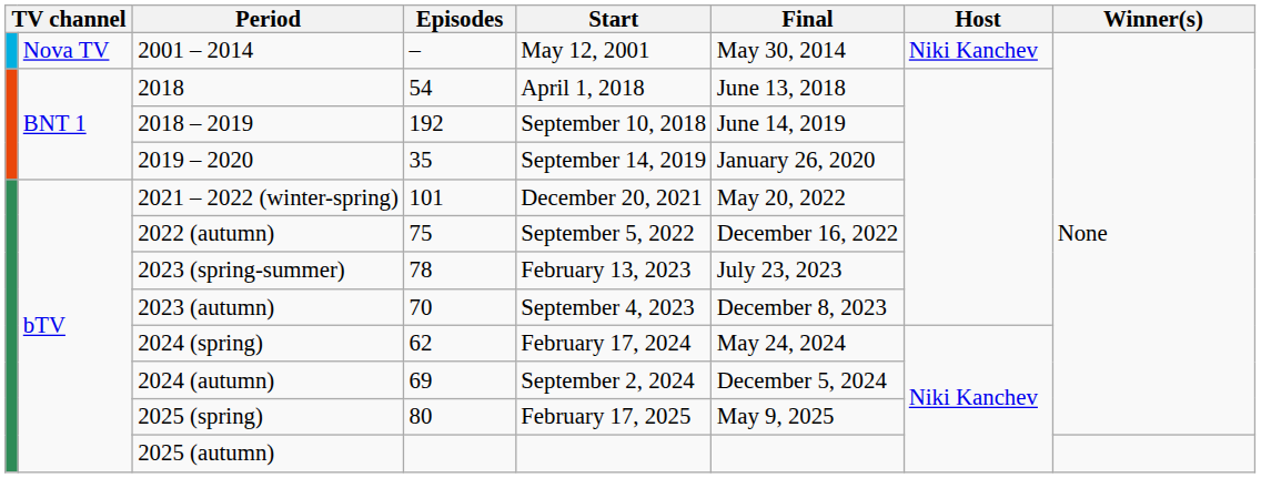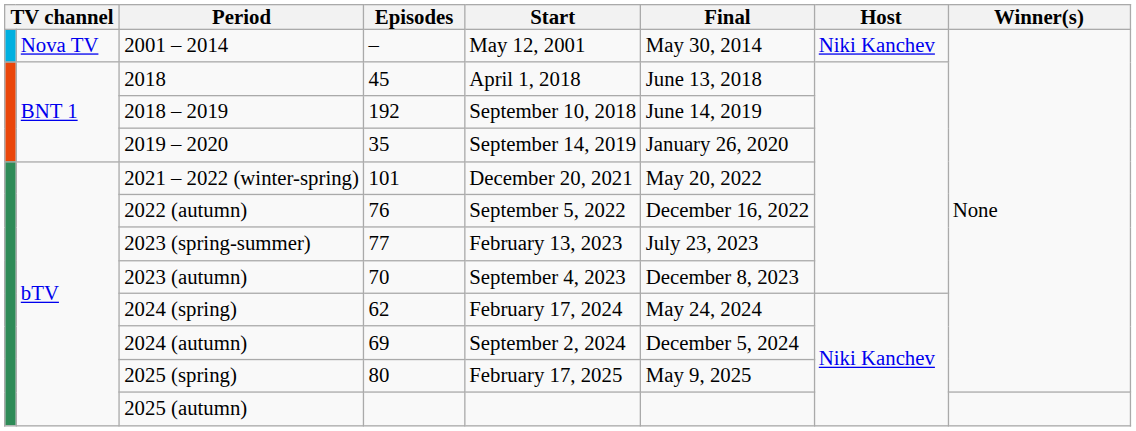2018 | Episodes: 54 -> 45
2022 (autumn) | Episodes: 75 -> 76
2023 (spring-summer) | Episodes: 78 -> 77
